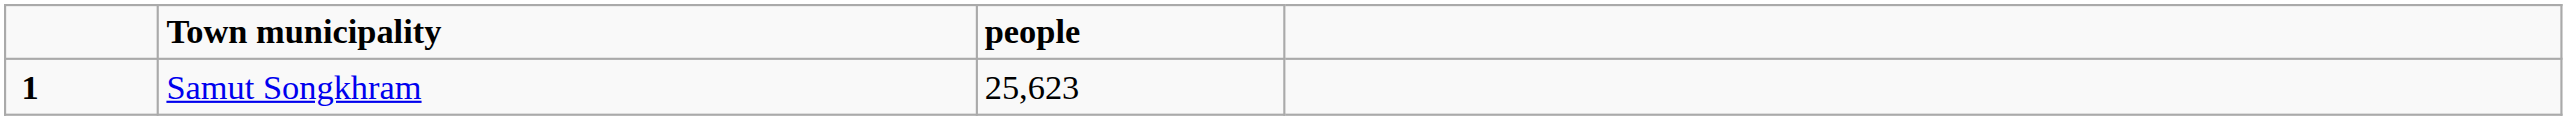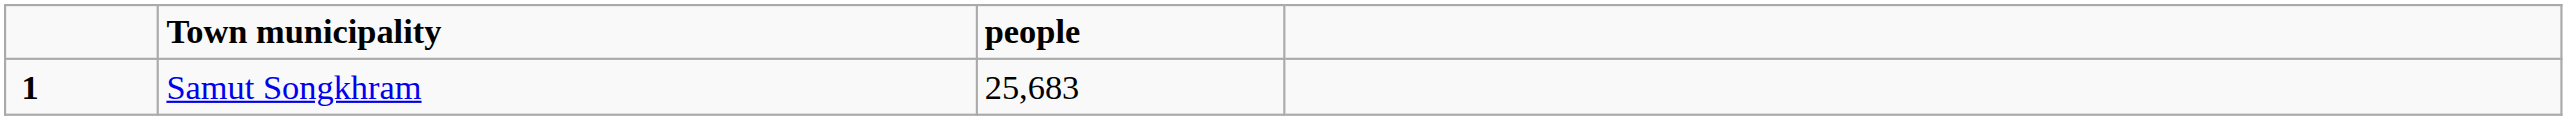Samut Songkhram | people: 25,623 -> 25,683
